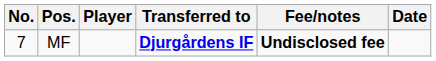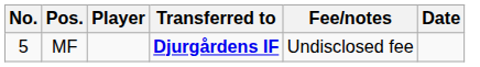MF | No.: 7 -> 5
MF | Fee/notes: bold -> normal
